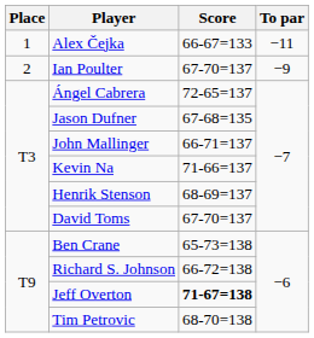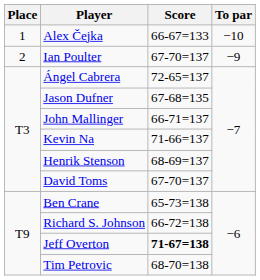Alex Čejka | To par: −11 -> −10
